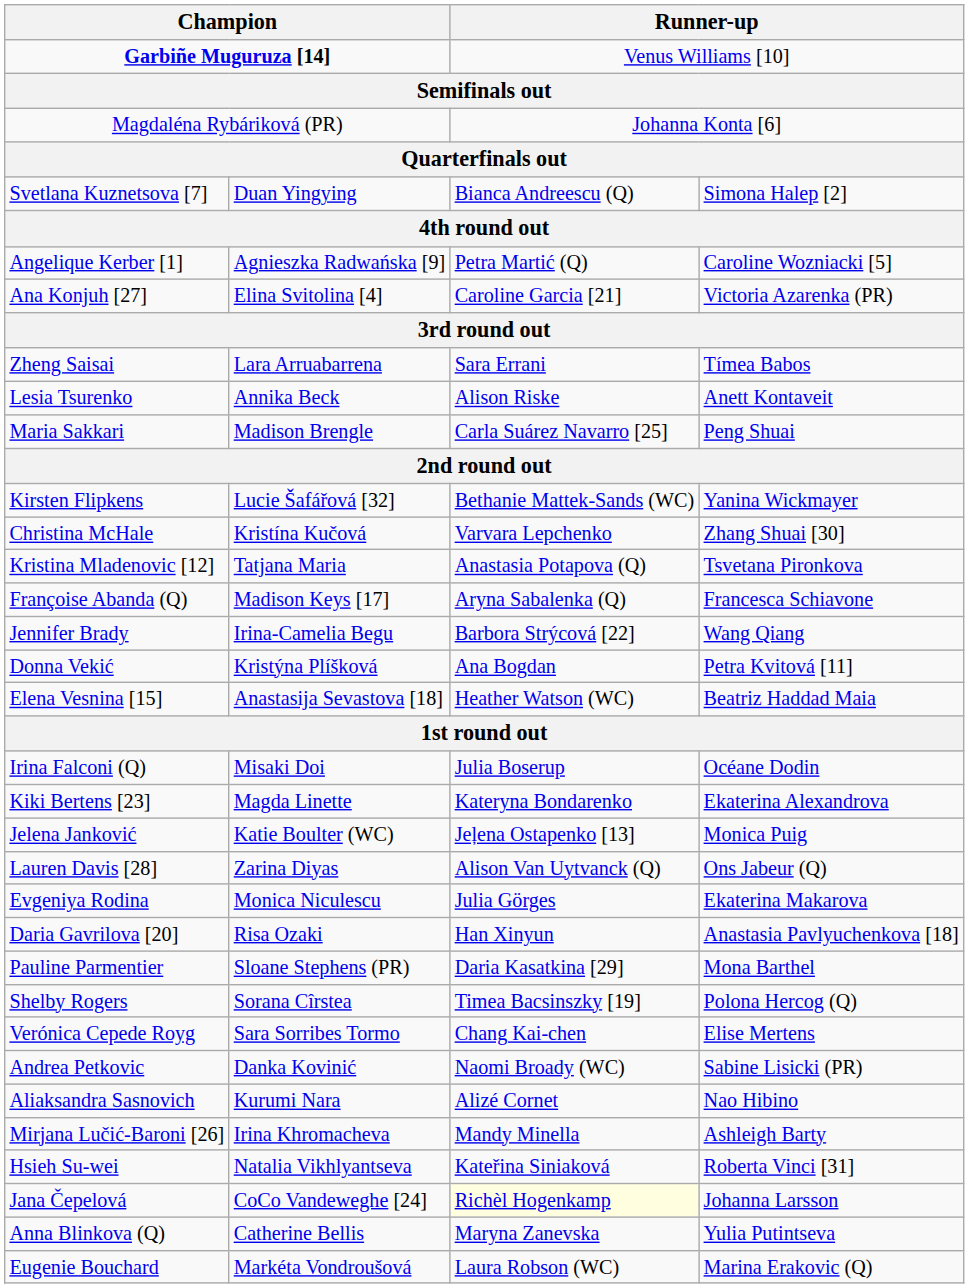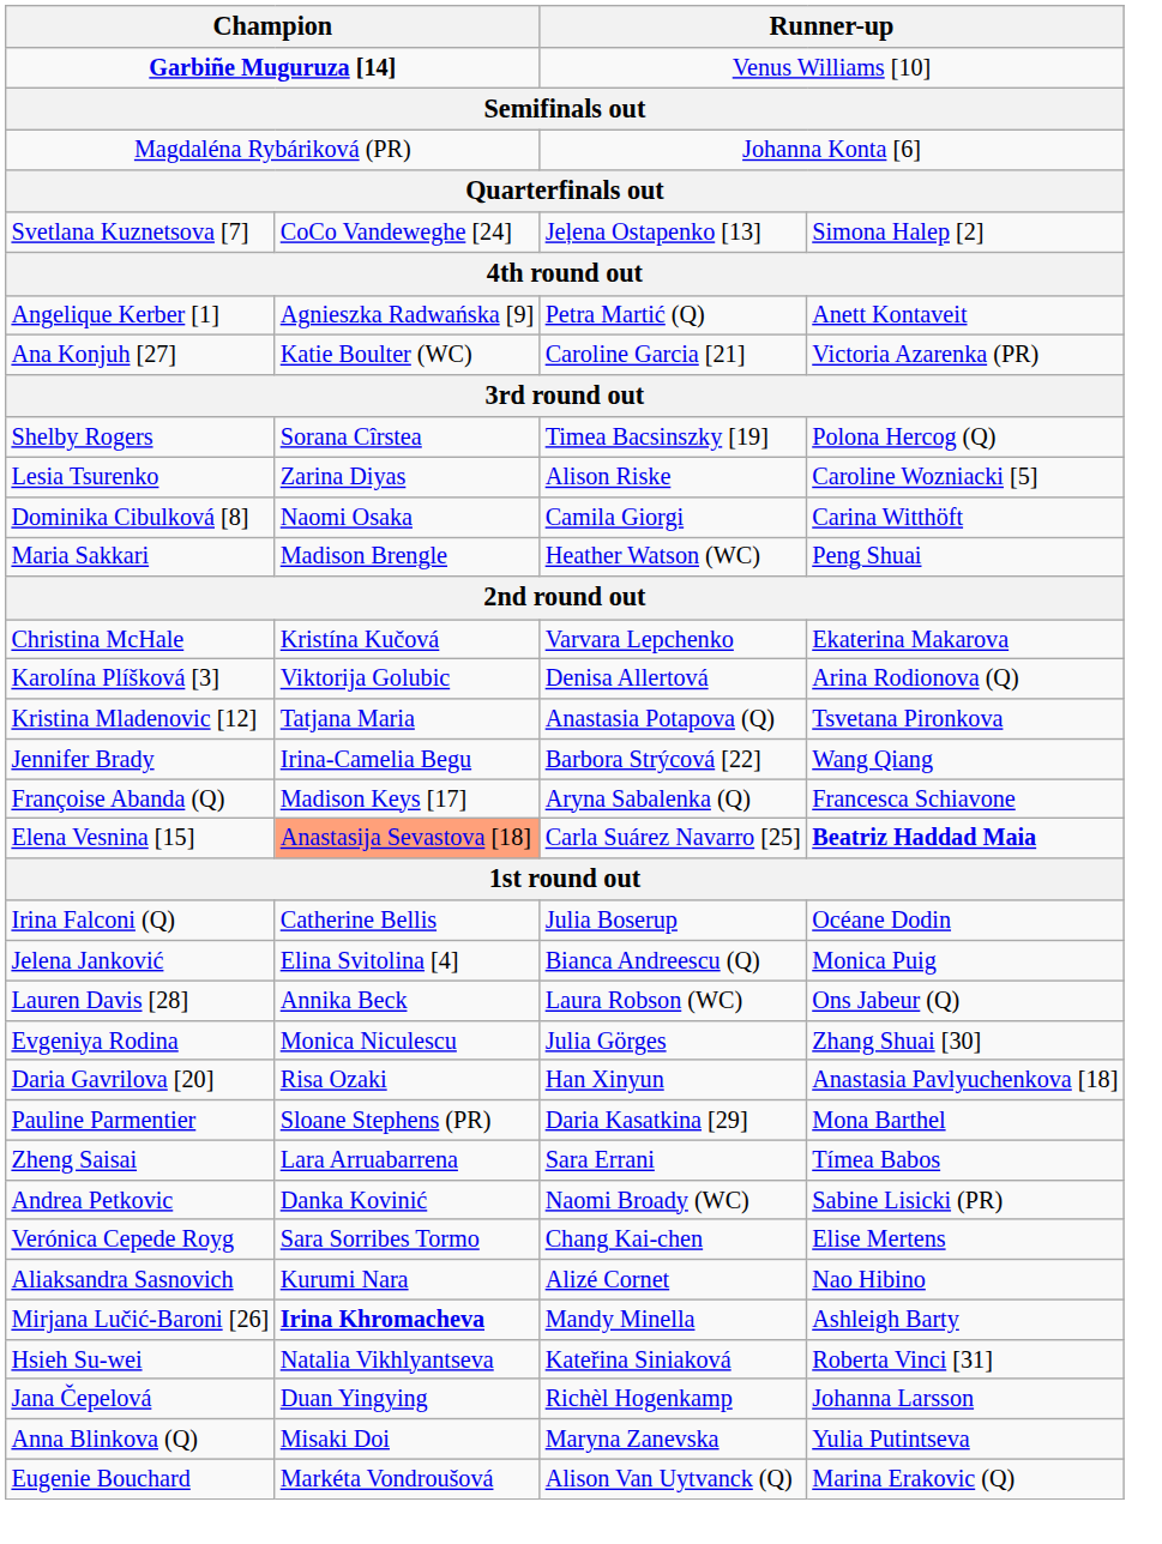Svetlana Kuznetsova [7] | column 2: Duan Yingying -> CoCo Vandeweghe [24]
Svetlana Kuznetsova [7] | column 3: Bianca Andreescu (Q) -> Jeļena Ostapenko [13]
Angelique Kerber [1] | column 4: Caroline Wozniacki [5] -> Anett Kontaveit
Ana Konjuh [27] | column 2: Elina Svitolina [4] -> Katie Boulter (WC)
rows swapped: Shelby Rogers <-> Zheng Saisai
Lesia Tsurenko | column 2: Annika Beck -> Zarina Diyas
Lesia Tsurenko | column 4: Anett Kontaveit -> Caroline Wozniacki [5]
+ row: Dominika Cibulková [8] | Naomi Osaka | Camila Giorgi | Carina Witthöft
Maria Sakkari | column 3: Carla Suárez Navarro [25] -> Heather Watson (WC)
- row: Kirsten Flipkens | Lucie Šafářová [32] | Bethanie Mattek-Sands (WC) | Yanina Wickmayer
Christina McHale | column 4: Zhang Shuai [30] -> Ekaterina Makarova
+ row: Karolína Plíšková [3] | Viktorija Golubic | Denisa Allertová | Arina Rodionova (Q)
rows swapped: Jennifer Brady <-> Françoise Abanda (Q)
- row: Donna Vekić | Kristýna Plíšková | Ana Bogdan | Petra Kvitová [11]
Elena Vesnina [15] | column 2: no background -> lightsalmon background
Elena Vesnina [15] | column 3: Heather Watson (WC) -> Carla Suárez Navarro [25]
Elena Vesnina [15] | column 4: normal -> bold
Irina Falconi (Q) | column 2: Misaki Doi -> Catherine Bellis
- row: Kiki Bertens [23] | Magda Linette | Kateryna Bondarenko | Ekaterina Alexandrova
Jelena Janković | column 2: Katie Boulter (WC) -> Elina Svitolina [4]
Jelena Janković | column 3: Jeļena Ostapenko [13] -> Bianca Andreescu (Q)
Lauren Davis [28] | column 2: Zarina Diyas -> Annika Beck
Lauren Davis [28] | column 3: Alison Van Uytvanck (Q) -> Laura Robson (WC)
Evgeniya Rodina | column 4: Ekaterina Makarova -> Zhang Shuai [30]
rows swapped: Andrea Petkovic <-> Verónica Cepede Royg
Mirjana Lučić-Baroni [26] | column 2: normal -> bold
Jana Čepelová | column 2: CoCo Vandeweghe [24] -> Duan Yingying
Jana Čepelová | column 3: lightyellow background -> no background
Anna Blinkova (Q) | column 2: Catherine Bellis -> Misaki Doi
Eugenie Bouchard | column 3: Laura Robson (WC) -> Alison Van Uytvanck (Q)
